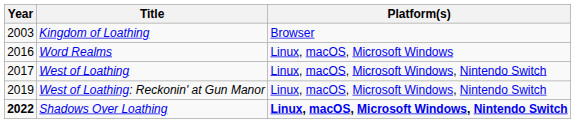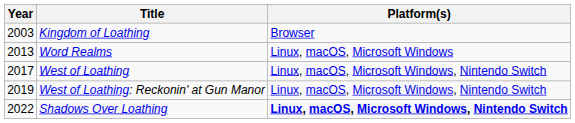Word Realms | Year: 2016 -> 2013
Shadows Over Loathing | Year: bold -> normal
